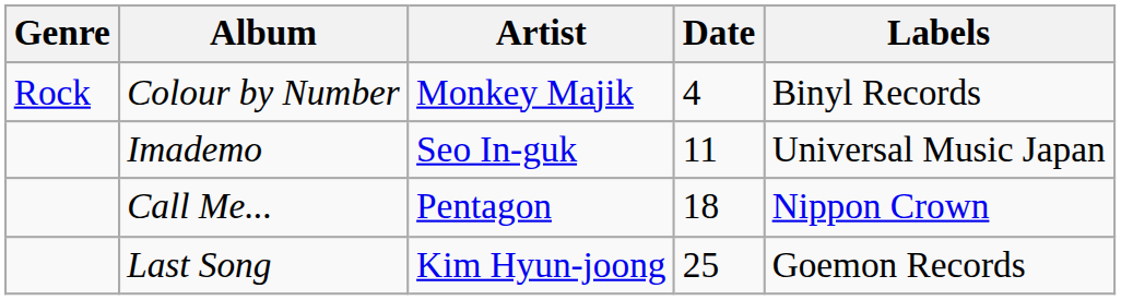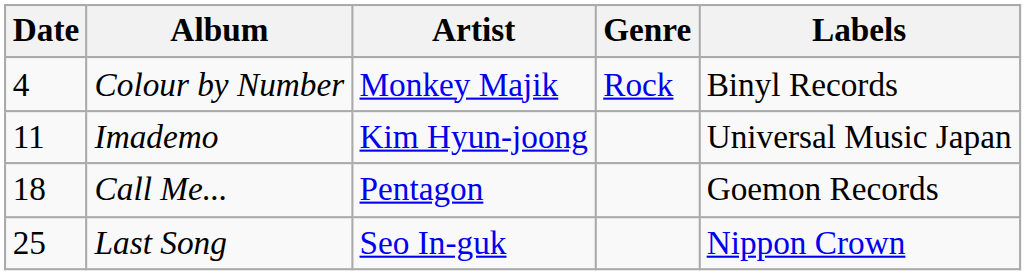columns swapped: Date <-> Genre
Imademo | Artist: Seo In-guk -> Kim Hyun-joong
Call Me... | Labels: Nippon Crown -> Goemon Records
Last Song | Artist: Kim Hyun-joong -> Seo In-guk
Last Song | Labels: Goemon Records -> Nippon Crown
